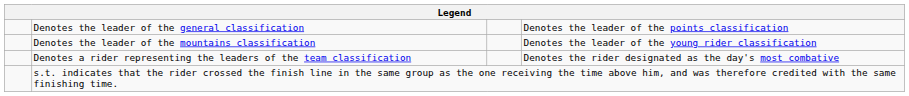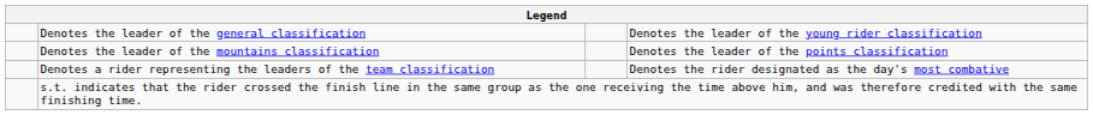Denotes the leader of the general classification | column 4: Denotes the leader of the points classification -> Denotes the leader of the young rider classification
Denotes the leader of the mountains classification | column 4: Denotes the leader of the young rider classification -> Denotes the leader of the points classification
